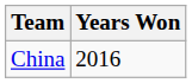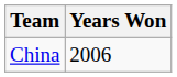China | Years Won: 2016 -> 2006
